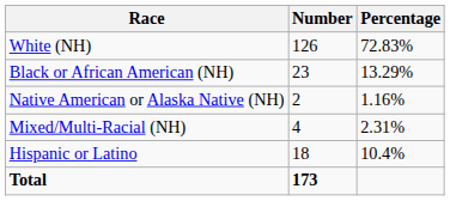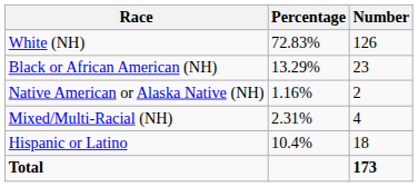columns swapped: Number <-> Percentage
